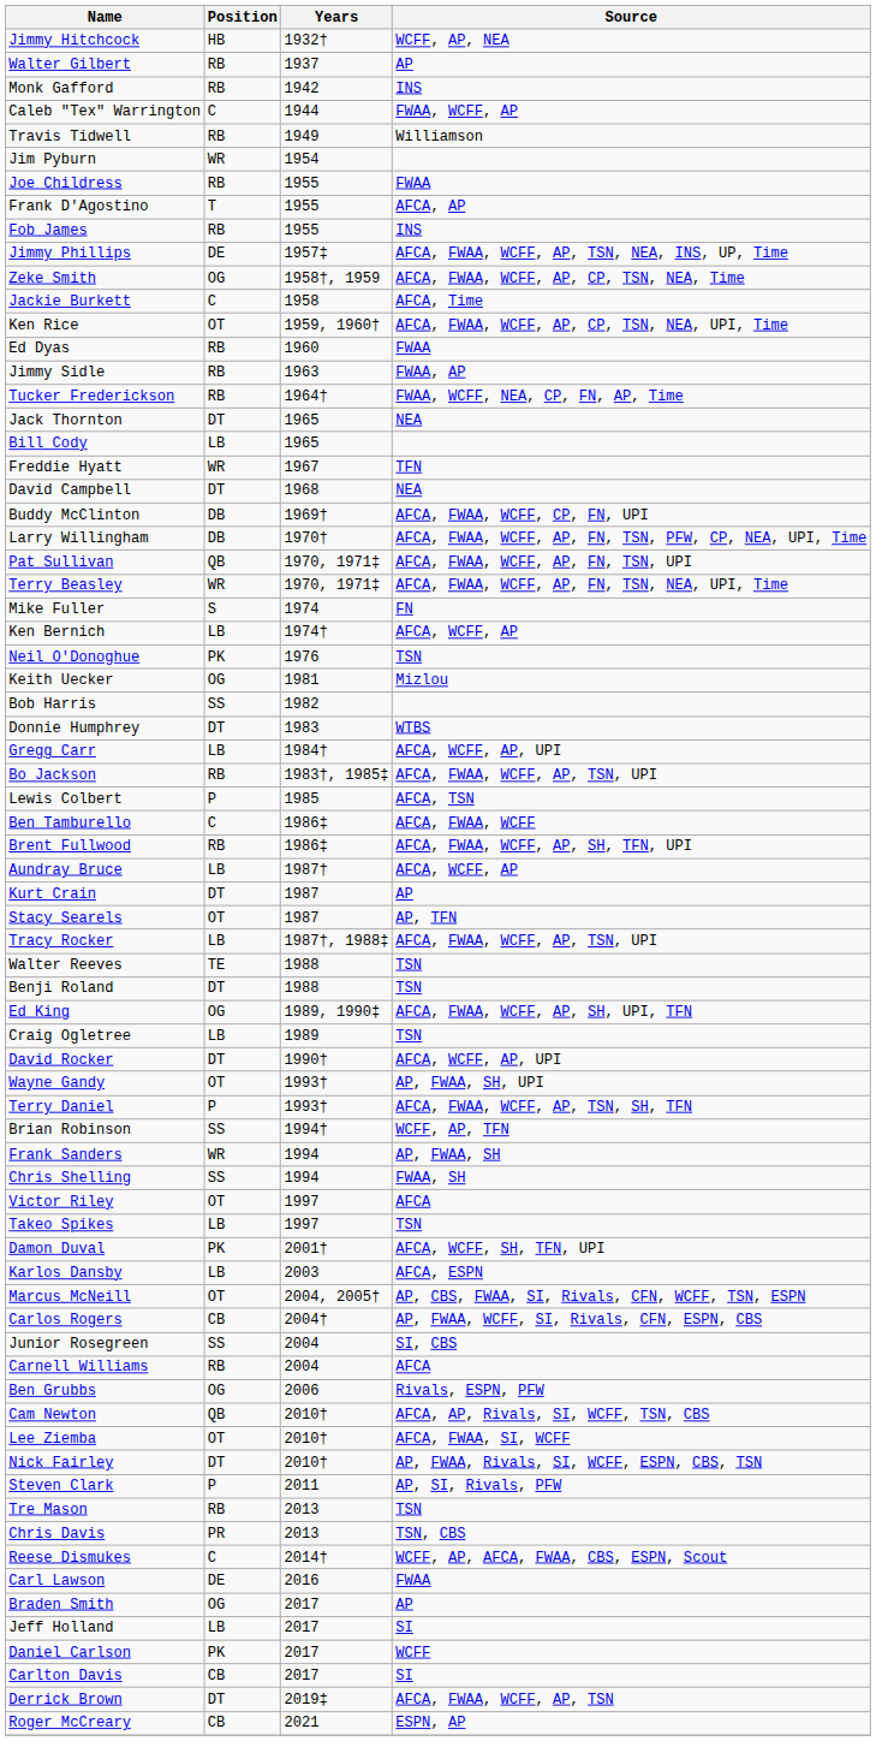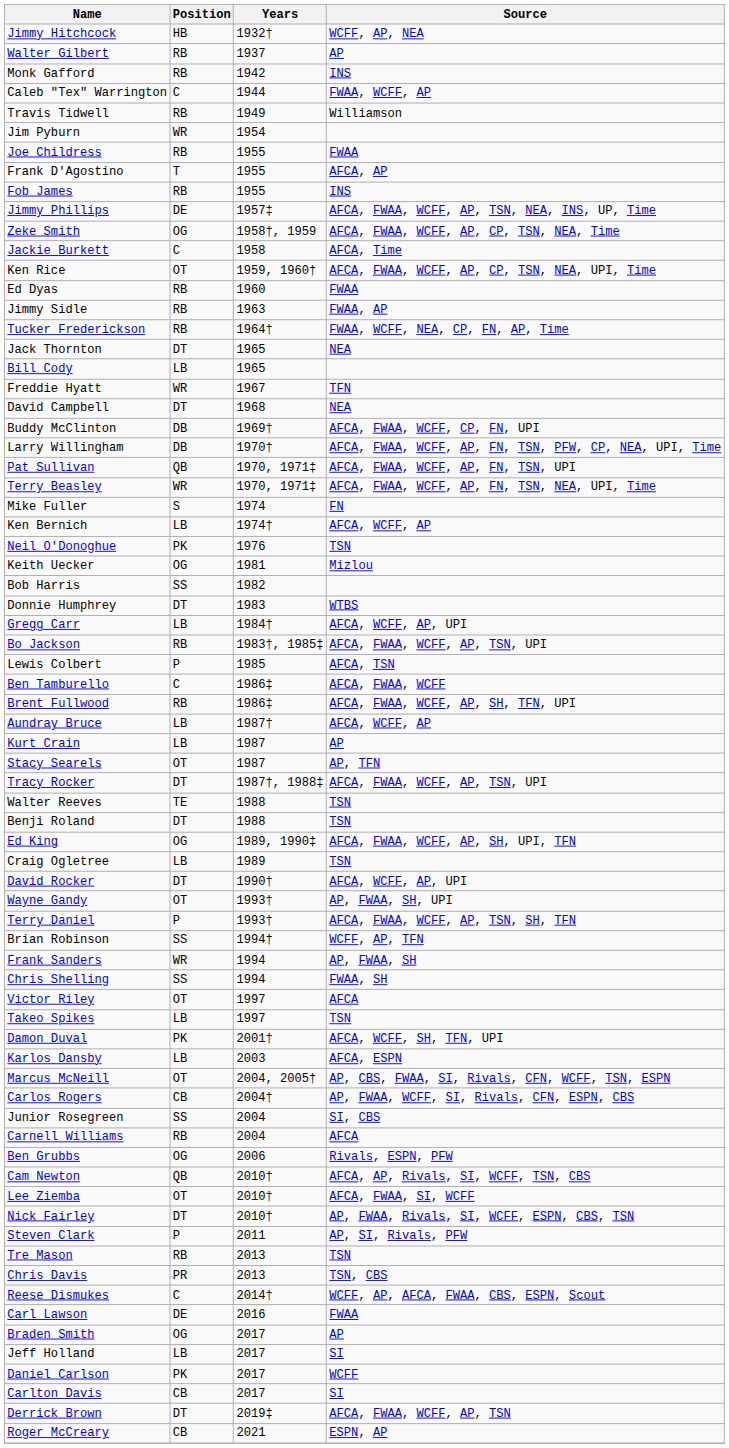Kurt Crain | Position: DT -> LB
Tracy Rocker | Position: LB -> DT
